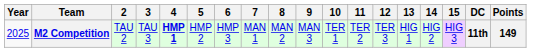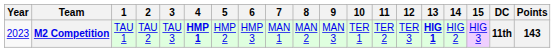+ column: 1 | TAU 1
M2 Competition | Year: 2025 -> 2023
M2 Competition | 13: normal -> bold
M2 Competition | Points: 149 -> 143
